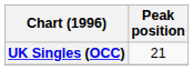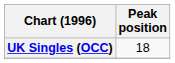UK Singles (OCC) | Peak position: 21 -> 18
